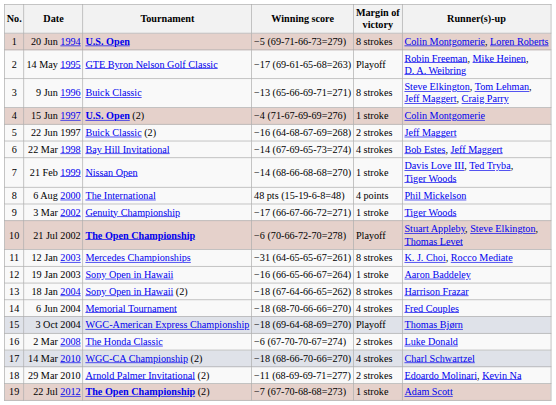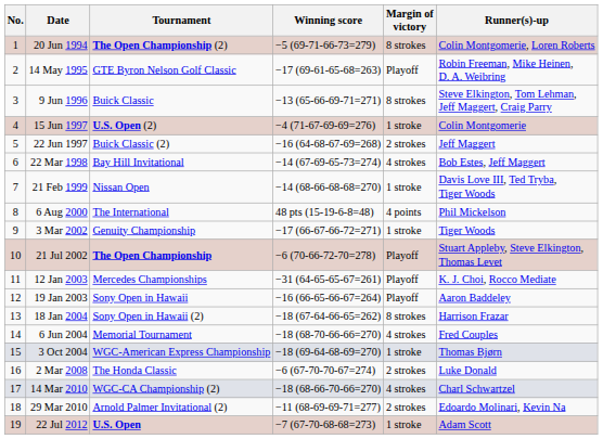20 Jun 1994 | Tournament: U.S. Open -> The Open Championship (2)
12 Jan 2003 | Margin of victory: 8 strokes -> Playoff
19 Jan 2003 | Margin of victory: 1 stroke -> Playoff
3 Oct 2004 | Margin of victory: Playoff -> 1 stroke
22 Jul 2012 | Tournament: The Open Championship (2) -> U.S. Open
